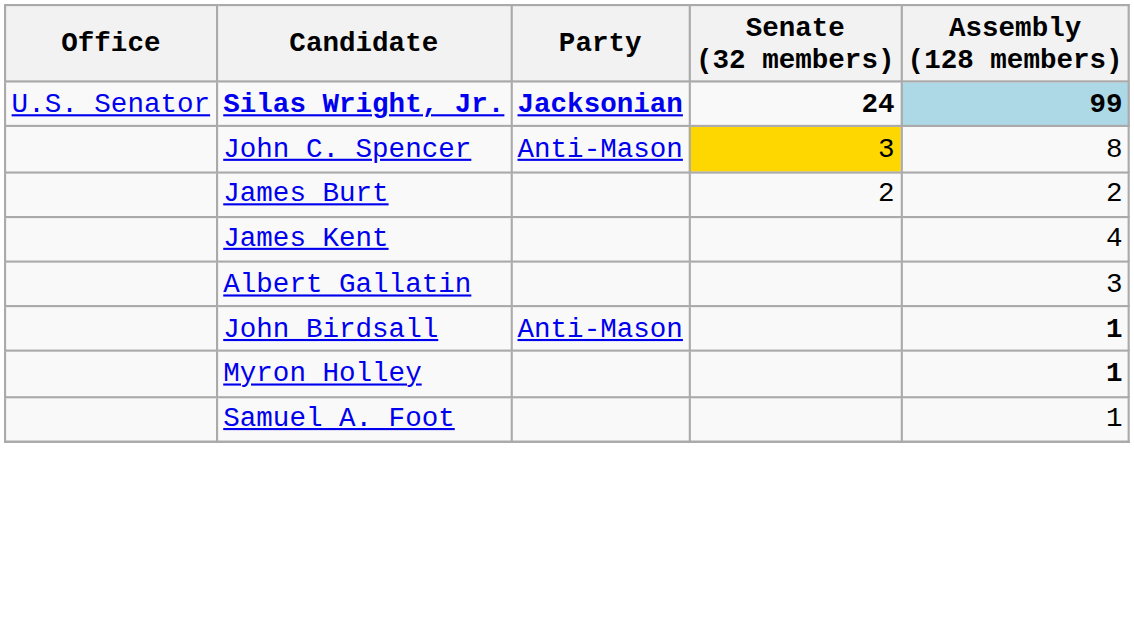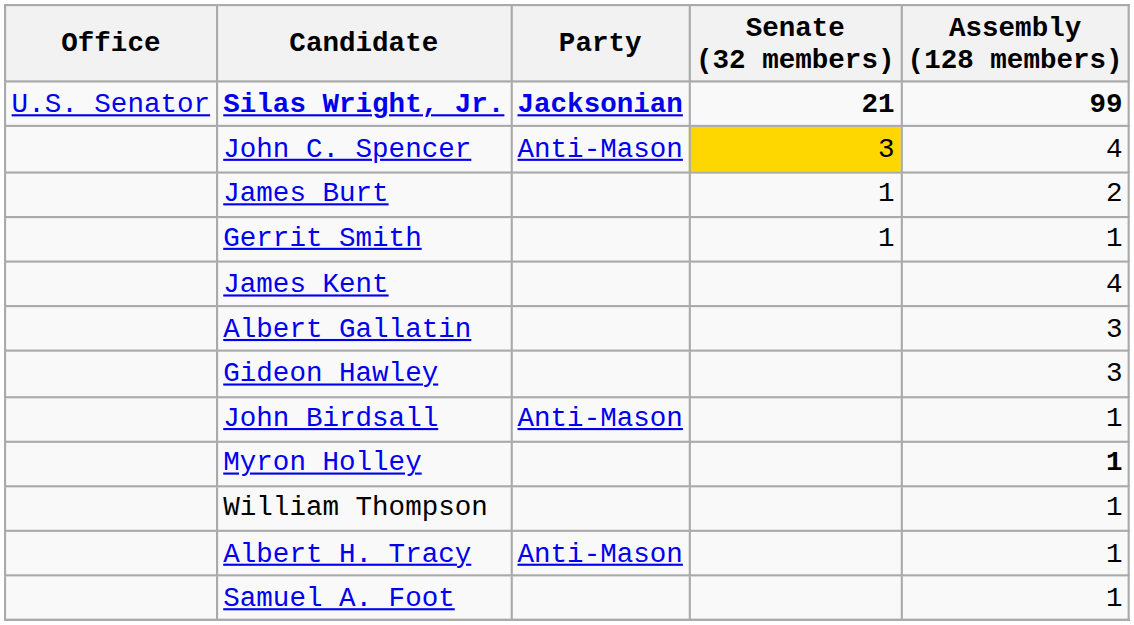Silas Wright, Jr. | Senate (32 members): 24 -> 21
Silas Wright, Jr. | Assembly (128 members): lightblue background -> no background
John C. Spencer | Assembly (128 members): 8 -> 4
James Burt | Senate (32 members): 2 -> 1
+ row: Gerrit Smith | 1 | 1
+ row: Gideon Hawley | 3
John Birdsall | Assembly (128 members): bold -> normal
+ row: William Thompson | 1
+ row: Albert H. Tracy | Anti-Mason | 1
